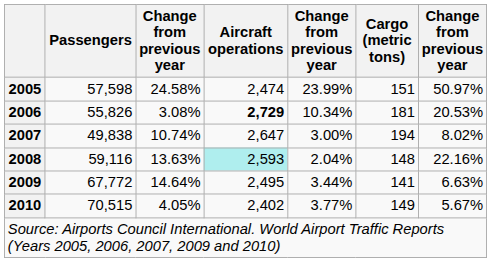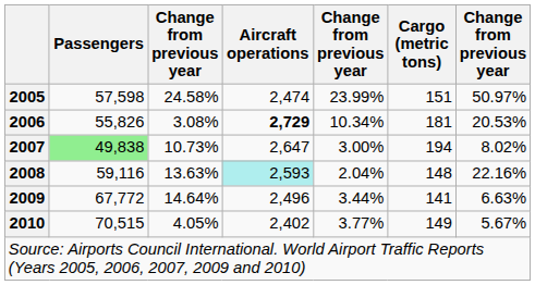2007 | Passengers: no background -> lightgreen background
2007 | column 3: 10.74% -> 10.73%
2009 | Aircraft operations: 2,495 -> 2,496
